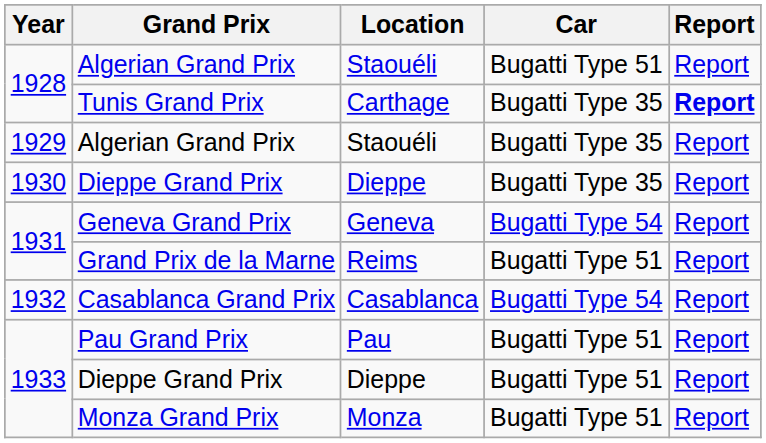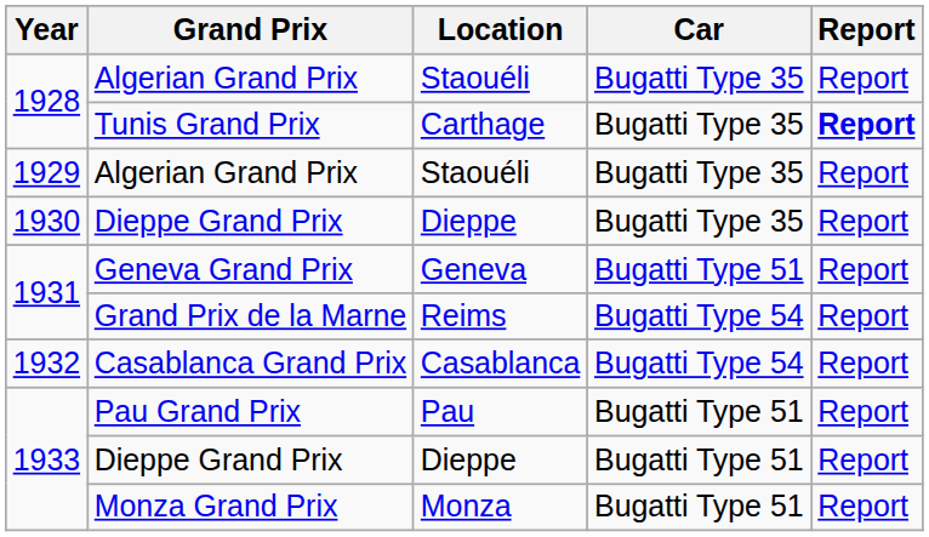1928 / Algerian Grand Prix | Car: Bugatti Type 51 -> Bugatti Type 35
Geneva Grand Prix | Car: Bugatti Type 54 -> Bugatti Type 51
Grand Prix de la Marne | Car: Bugatti Type 51 -> Bugatti Type 54
